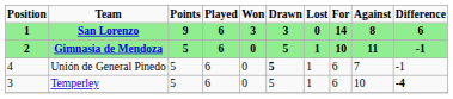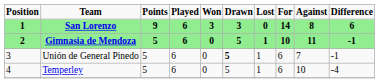Unión de General Pinedo | Position / 1 / 2: 4 -> 3
Temperley | Position / 1 / 2: 3 -> 4
Temperley | Difference / 6 / -1: bold -> normal
